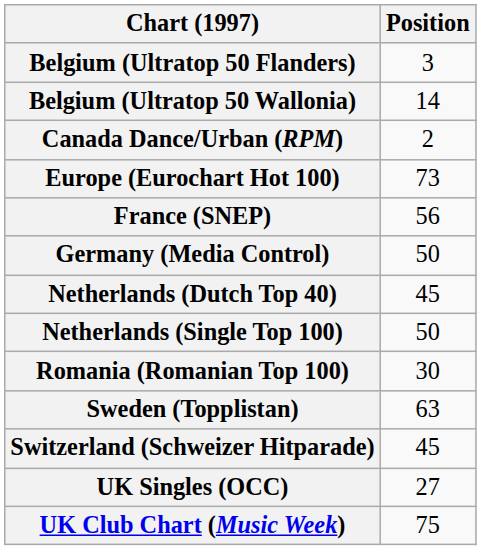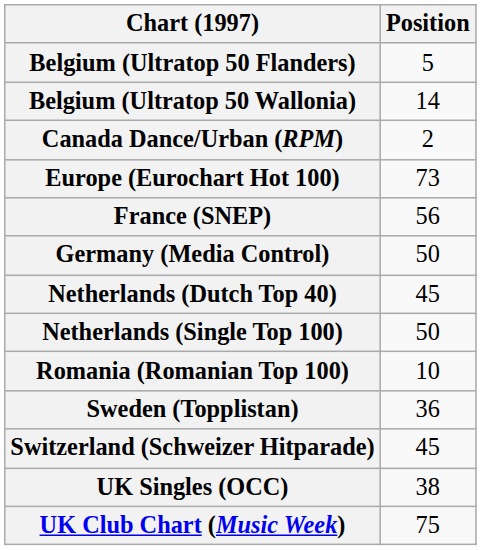Belgium (Ultratop 50 Flanders) | Position: 3 -> 5
Romania (Romanian Top 100) | Position: 30 -> 10
Sweden (Topplistan) | Position: 63 -> 36
UK Singles (OCC) | Position: 27 -> 38
